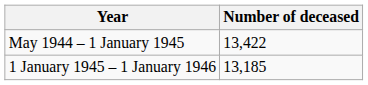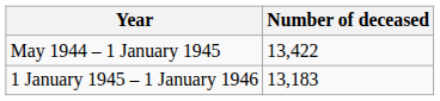1 January 1945 – 1 January 1946 | Number of deceased: 13,185 -> 13,183
